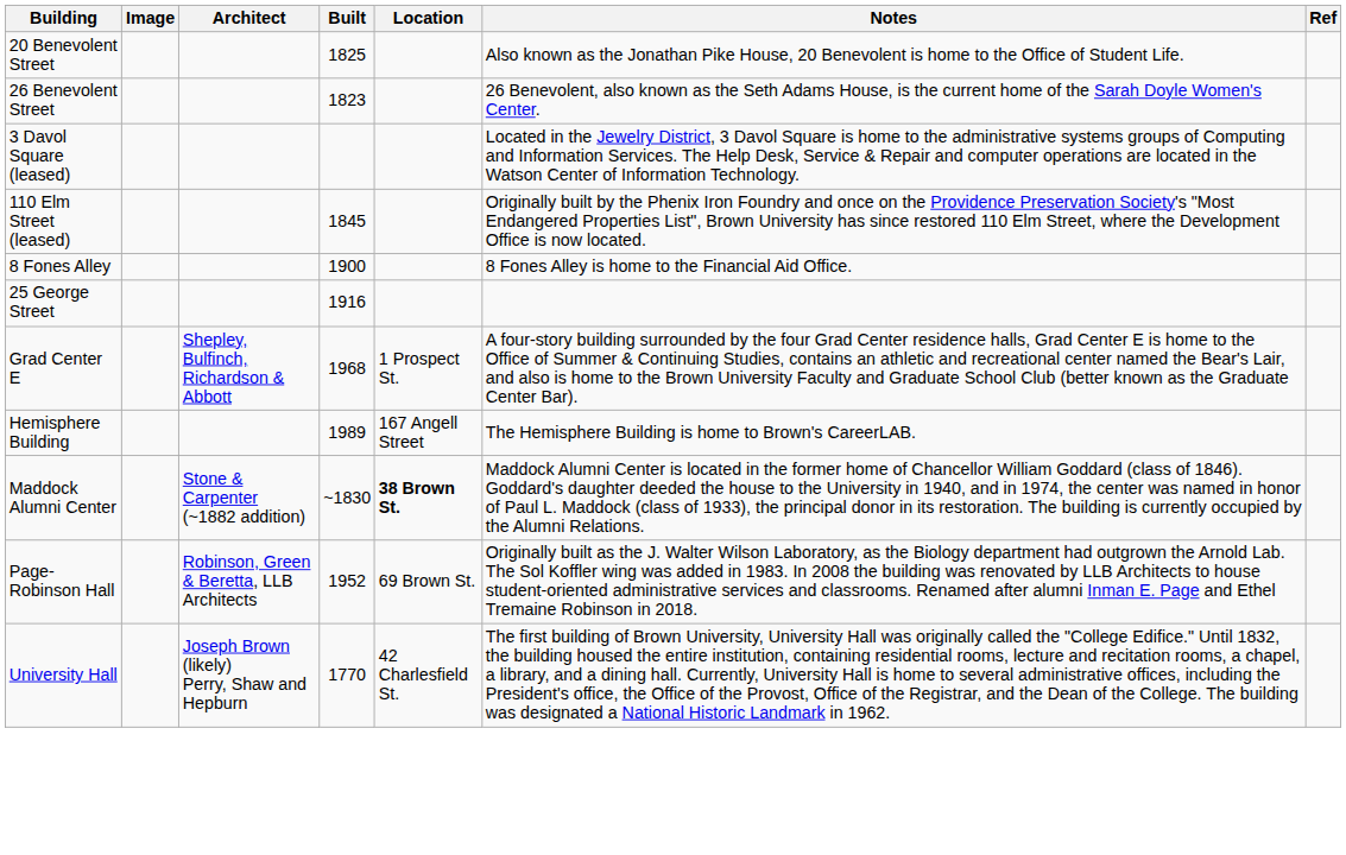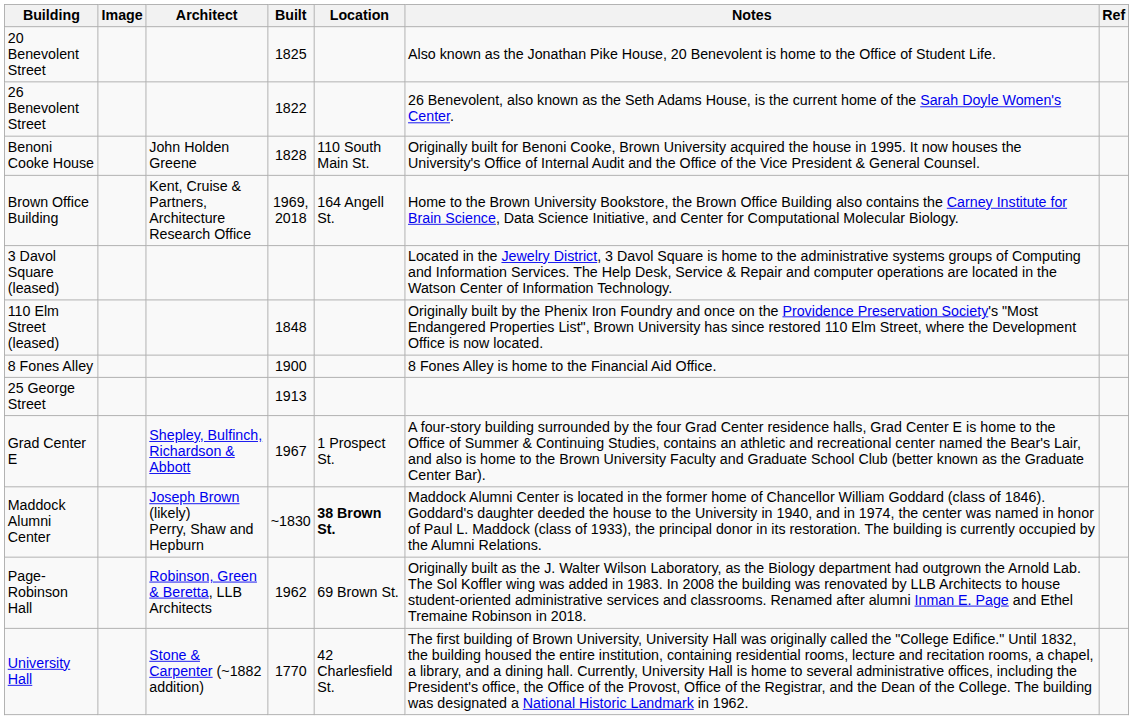26 Benevolent Street | Built: 1823 -> 1822
+ row: Benoni Cooke House | John Holden Greene | 1828 | 110 South Main St. | Originally built for Benoni Cooke, Brown University acquired the house in 1995. It now houses the University's Office of Internal Audit and the Office of the Vice President & General Counsel.
+ row: Brown Office Building | Kent, Cruise & Partners, Architecture Research Office | 1969, 2018 | 164 Angell St. | Home to the Brown University Bookstore, the Brown Office Building also contains the Carney Institute for Brain Science, Data Science Initiative, and Center for Computational Molecular Biology.
110 Elm Street (leased) | Built: 1845 -> 1848
25 George Street | Built: 1916 -> 1913
Grad Center E | Built: 1968 -> 1967
- row: Hemisphere Building | 1989 | 167 Angell Street | The Hemisphere Building is home to Brown's CareerLAB.
Maddock Alumni Center | Architect: Stone & Carpenter (~1882 addition) -> Joseph Brown (likely) Perry, Shaw and Hepburn
Page-Robinson Hall | Built: 1952 -> 1962
University Hall | Architect: Joseph Brown (likely) Perry, Shaw and Hepburn -> Stone & Carpenter (~1882 addition)
